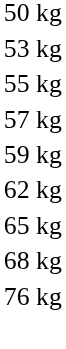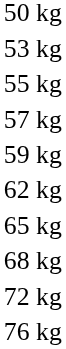+ row: 72 kg
